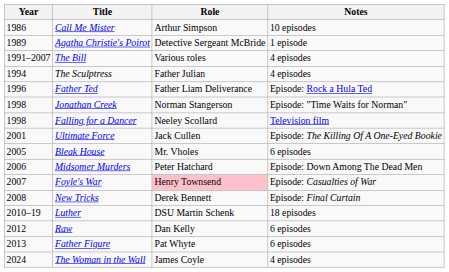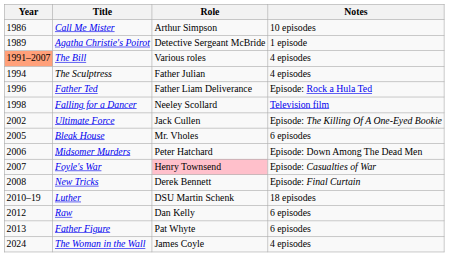The Bill | Year: no background -> lightsalmon background
- row: 1998 | Jonathan Creek | Norman Stangerson | Episode: "Time Waits for Norman"
Ultimate Force | Year: 2001 -> 2002
